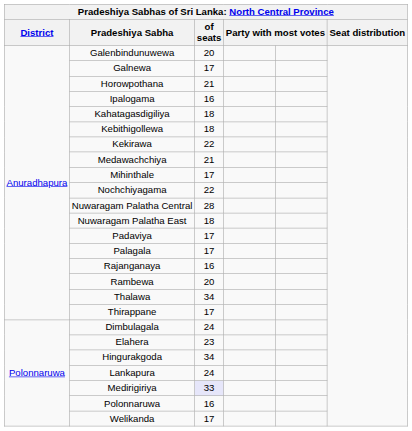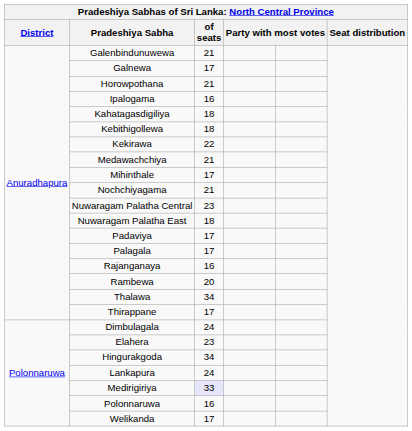Galenbindunuwewa | of seats: 20 -> 21
Nochchiyagama | of seats: 22 -> 21
Nuwaragam Palatha Central | of seats: 28 -> 23
